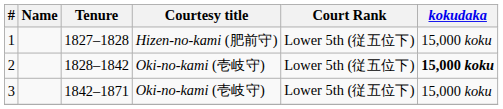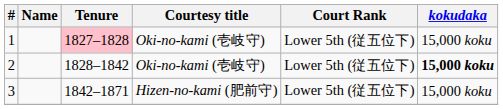1 | Tenure: no background -> pink background
1 | Courtesy title: Hizen-no-kami (肥前守) -> Oki-no-kami (壱岐守)
3 | Courtesy title: Oki-no-kami (壱岐守) -> Hizen-no-kami (肥前守)
